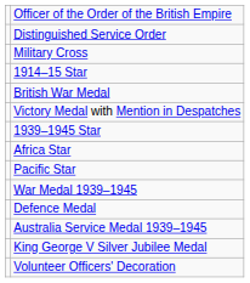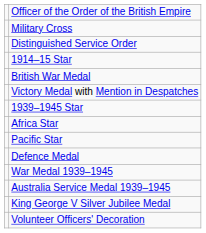rows swapped: Distinguished Service Order <-> Military Cross
rows swapped: Defence Medal <-> War Medal 1939–1945
